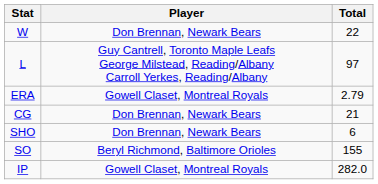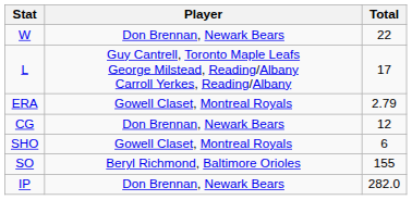L | Total: 97 -> 17
CG | Total: 21 -> 12
SHO | Player: Don Brennan, Newark Bears -> Gowell Claset, Montreal Royals
IP | Player: Gowell Claset, Montreal Royals -> Don Brennan, Newark Bears
